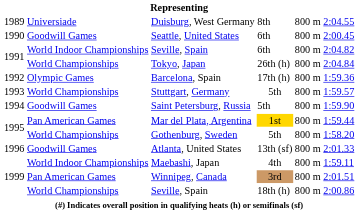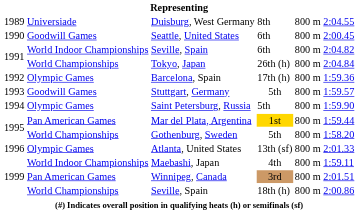Stuttgart, Germany | column 2: World Championships -> Goodwill Games
Saint Petersburg, Russia | column 2: Goodwill Games -> Olympic Games
Atlanta, United States | column 2: Goodwill Games -> Olympic Games
